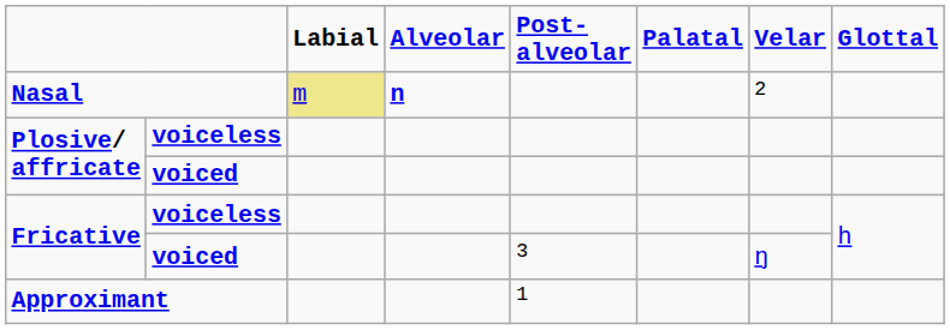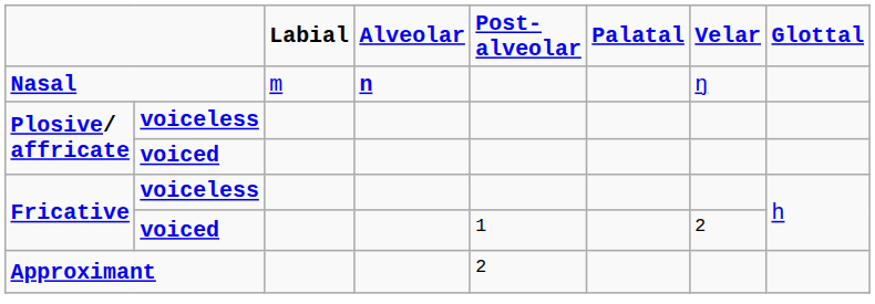Nasal | column 3: khaki background -> no background
Nasal | column 7: 2 -> ŋ
Fricative / voiced | column 5: 3 -> 1
Fricative / voiced | column 7: ŋ -> 2
Approximant | column 5: 1 -> 2
